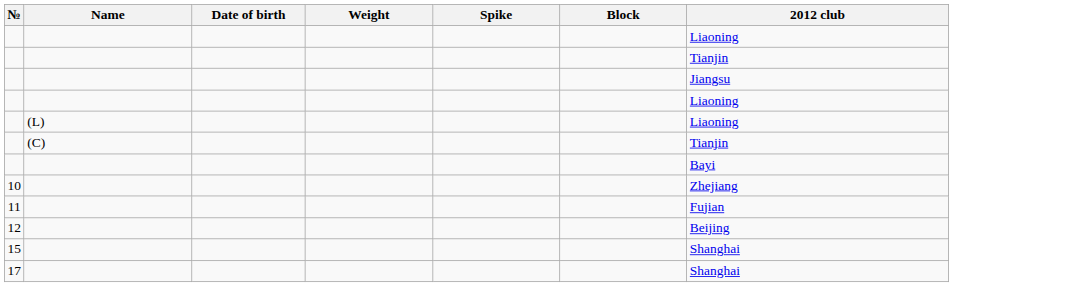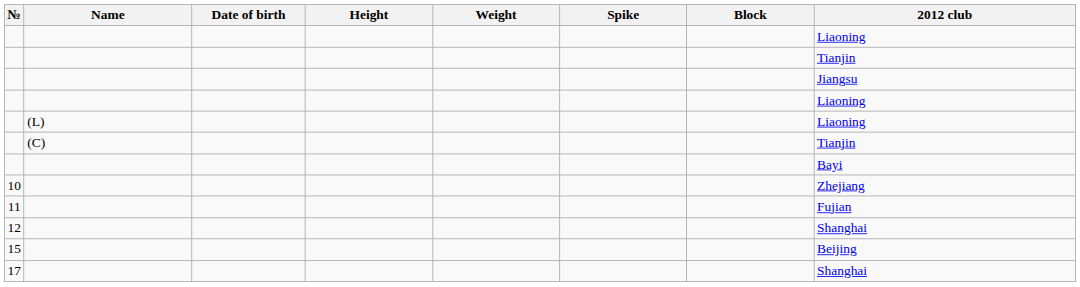+ column: Height
12 | 2012 club: Beijing -> Shanghai
15 | 2012 club: Shanghai -> Beijing
